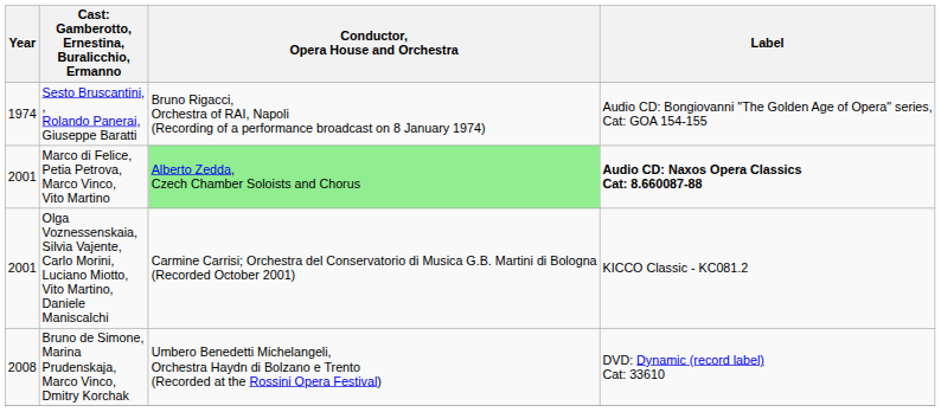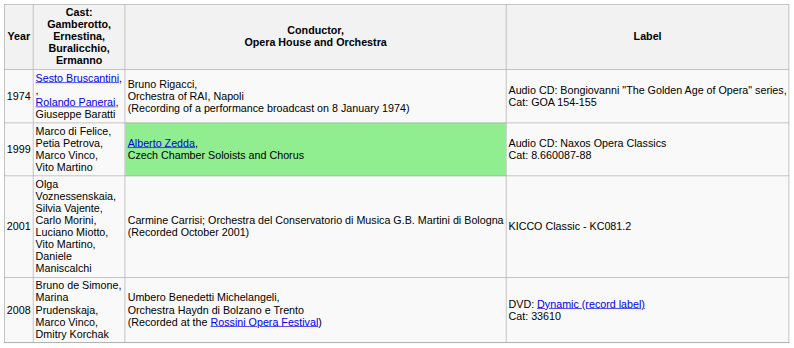Marco di Felice, Petia Petrova, Marco Vinco, Vito Martino | Year: 2001 -> 1999
Marco di Felice, Petia Petrova, Marco Vinco, Vito Martino | Label: bold -> normal
